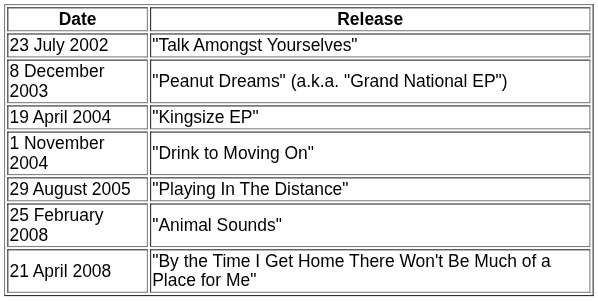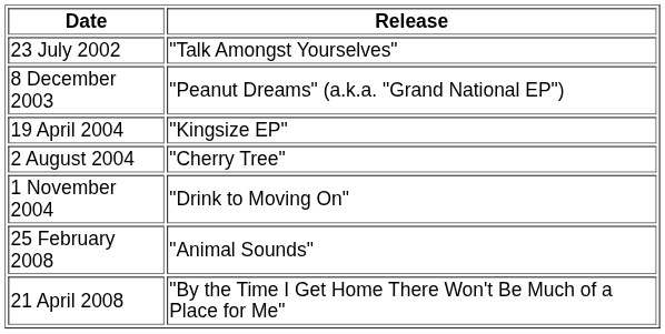+ row: 2 August 2004 | "Cherry Tree"
- row: 29 August 2005 | "Playing In The Distance"
